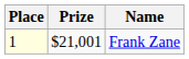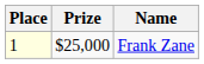Frank Zane | Prize: $21,001 -> $25,000
